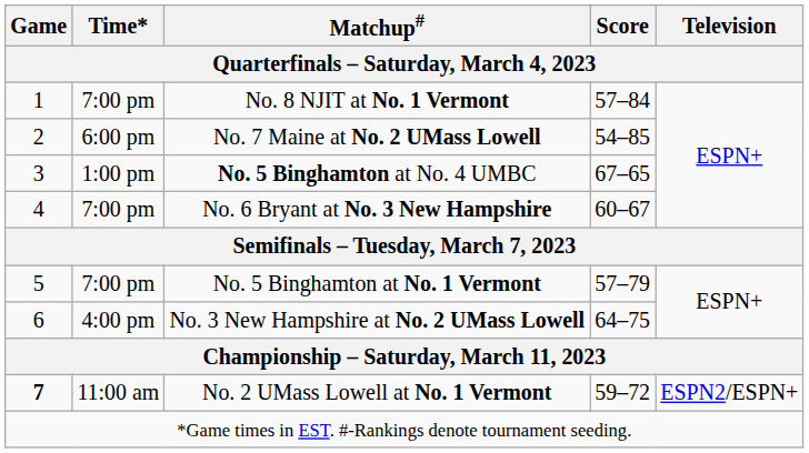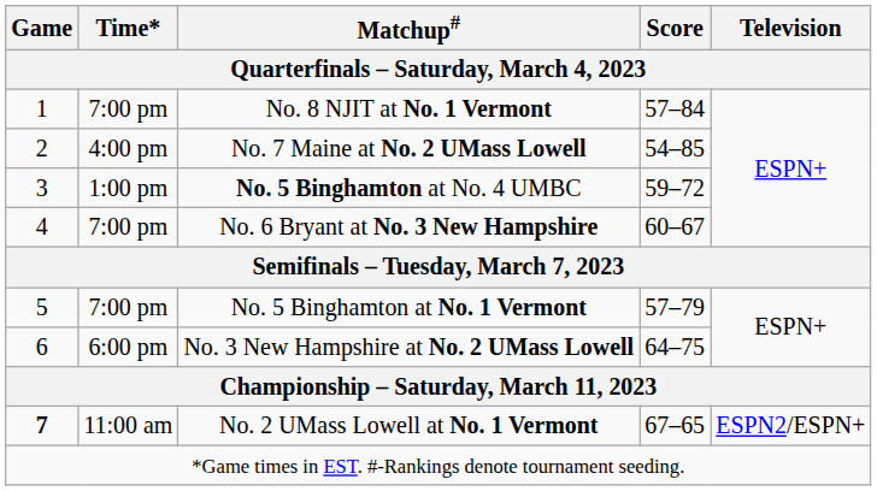No. 7 Maine at No. 2 UMass Lowell | Time*: 6:00 pm -> 4:00 pm
No. 5 Binghamton at No. 4 UMBC | Score: 67–65 -> 59–72
No. 3 New Hampshire at No. 2 UMass Lowell | Time*: 4:00 pm -> 6:00 pm
No. 2 UMass Lowell at No. 1 Vermont | Score: 59–72 -> 67–65
